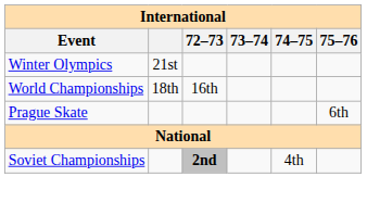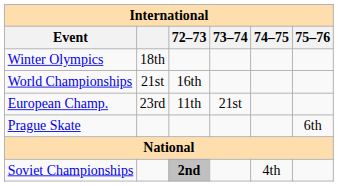Winter Olympics | column 2: 21st -> 18th
World Championships | column 2: 18th -> 21st
+ row: European Champ. | 23rd | 11th | 21st
